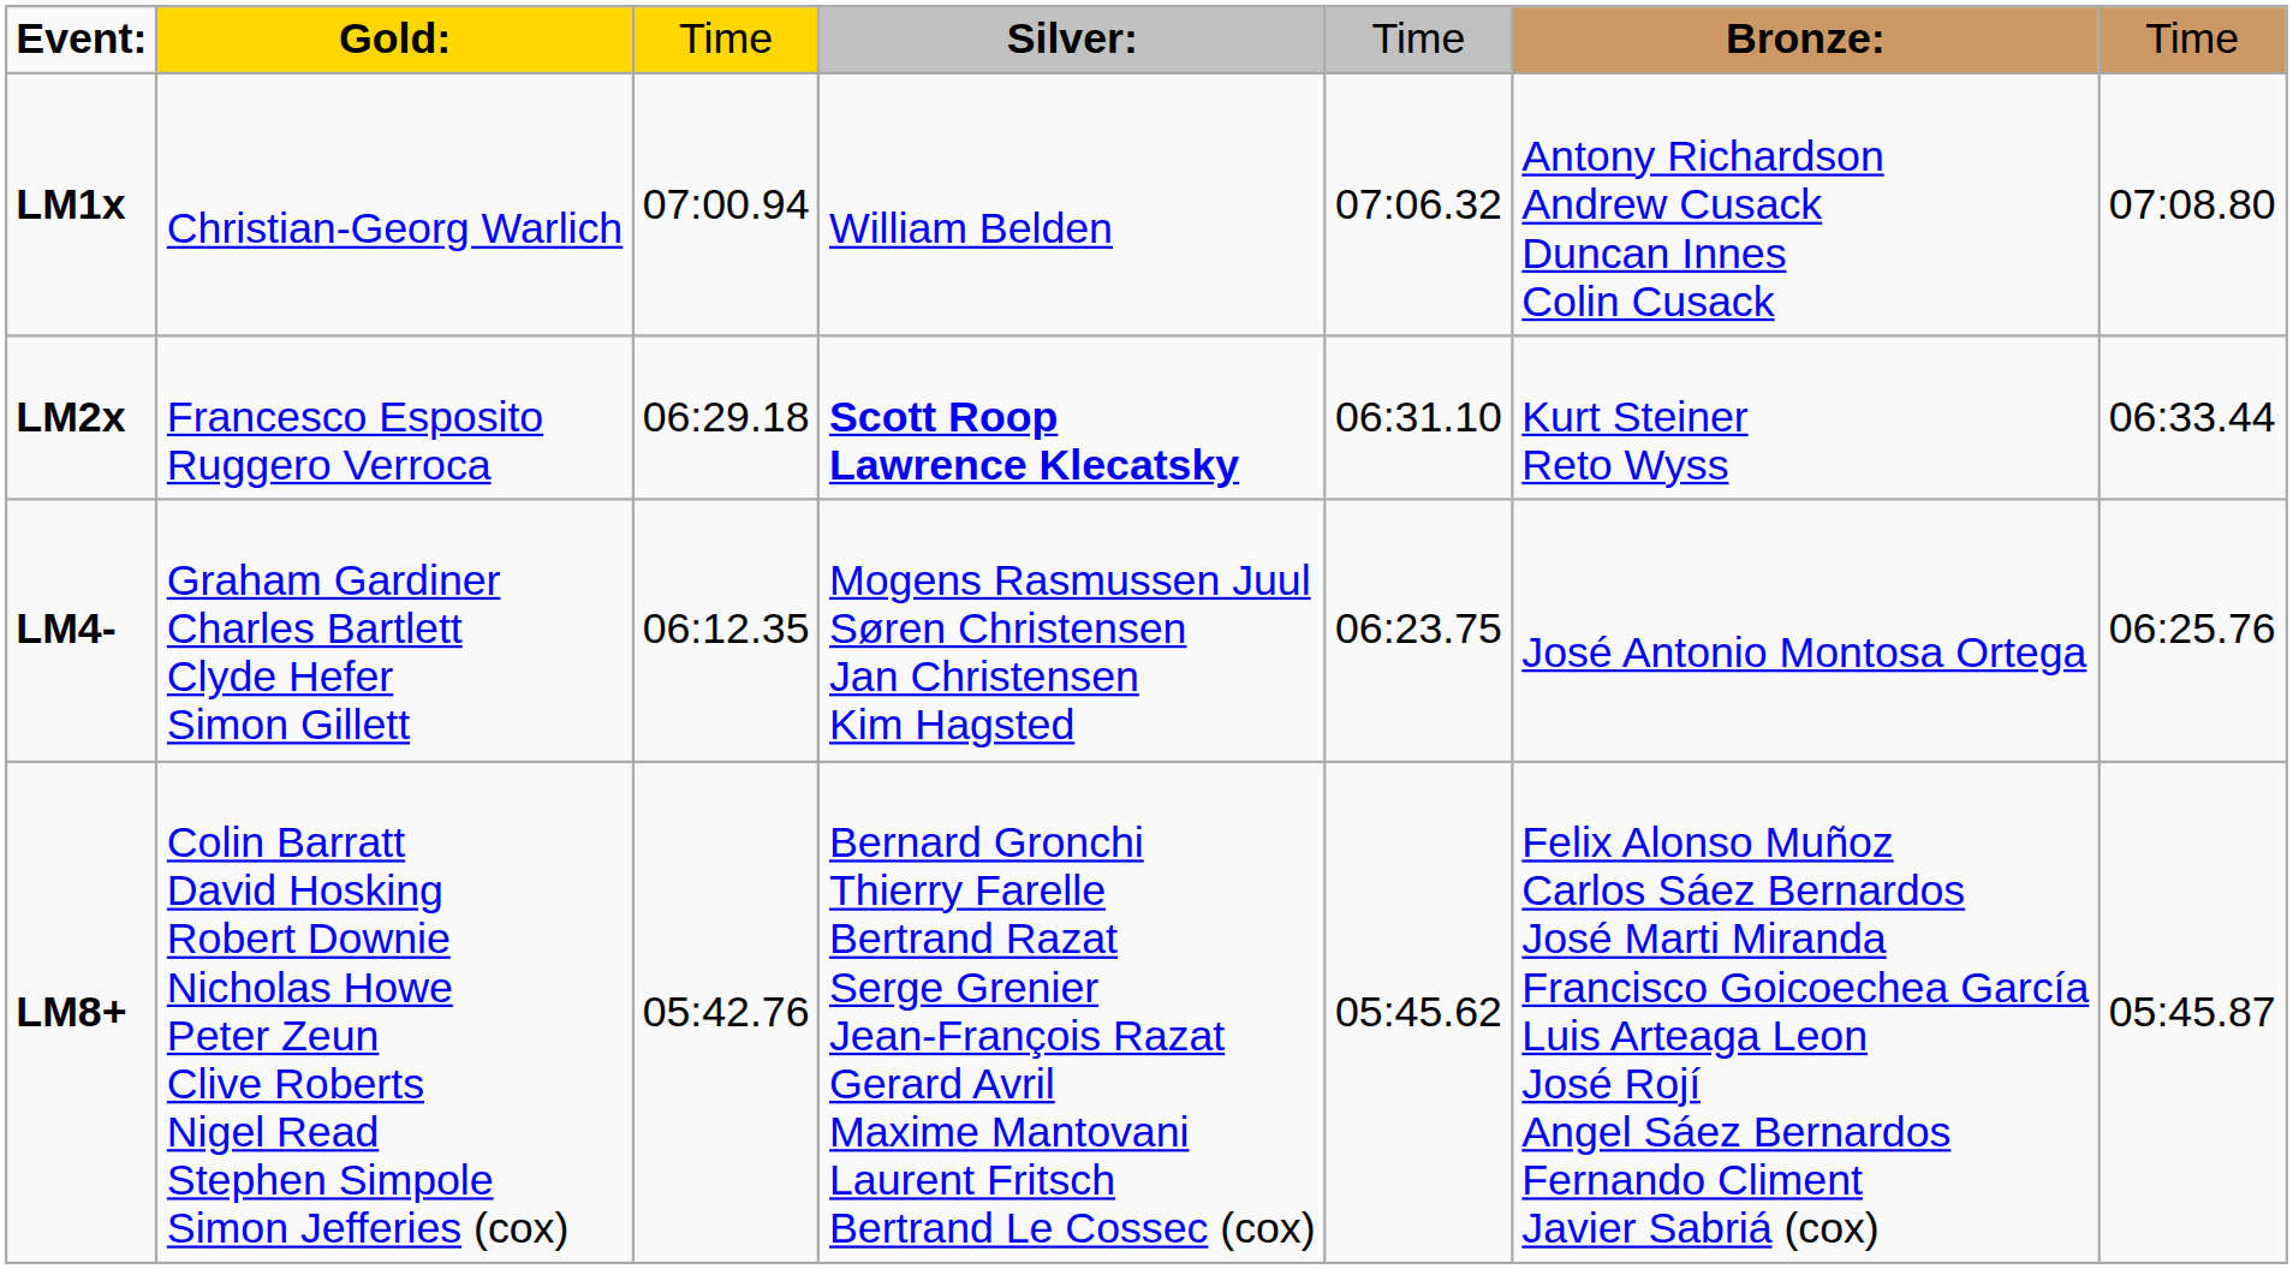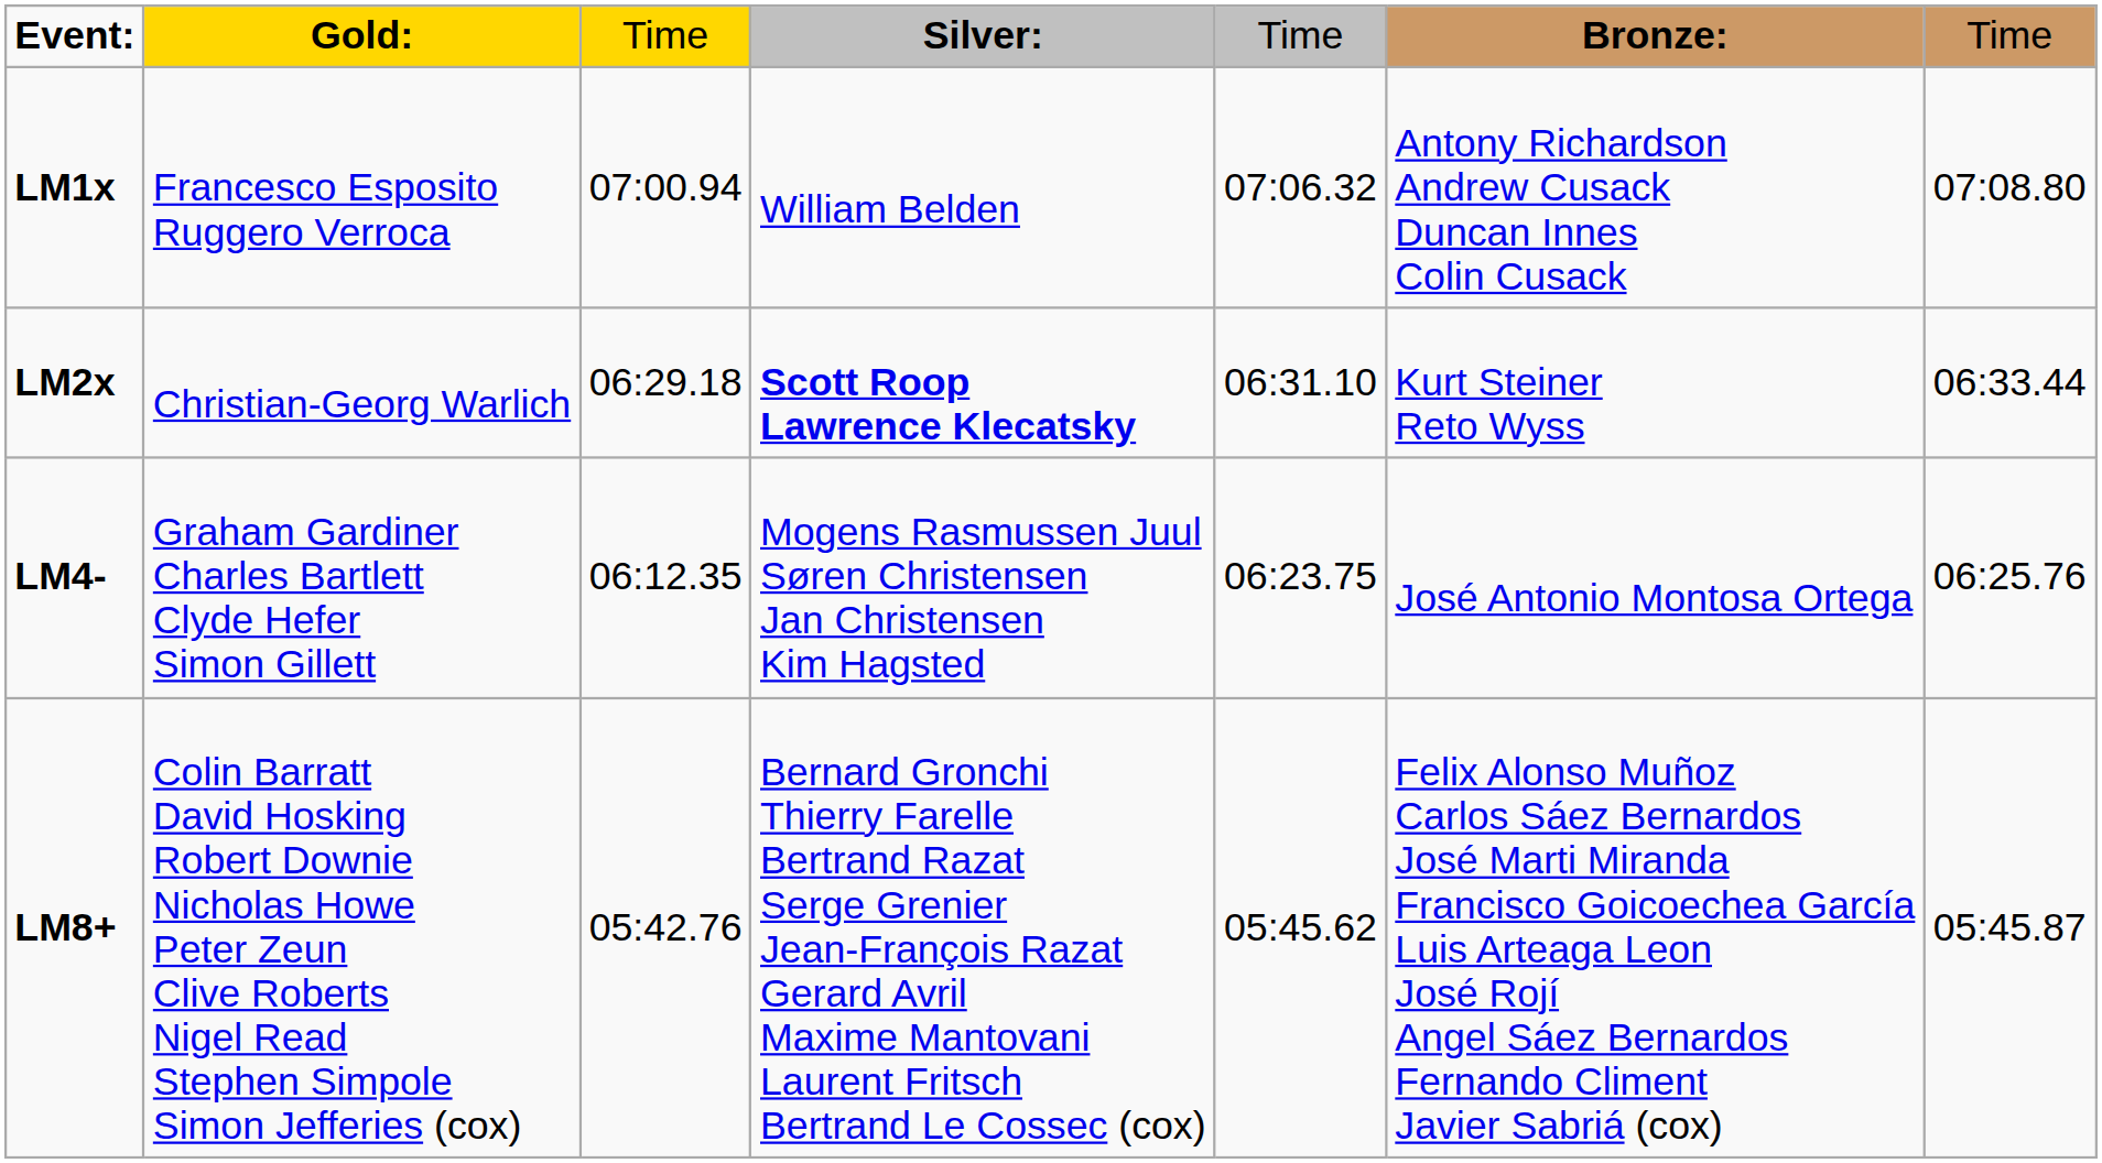LM1x | column 2: Christian-Georg Warlich -> Francesco Esposito Ruggero Verroca
LM2x | column 2: Francesco Esposito Ruggero Verroca -> Christian-Georg Warlich
